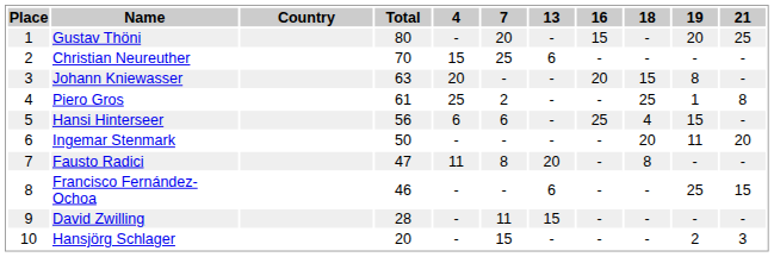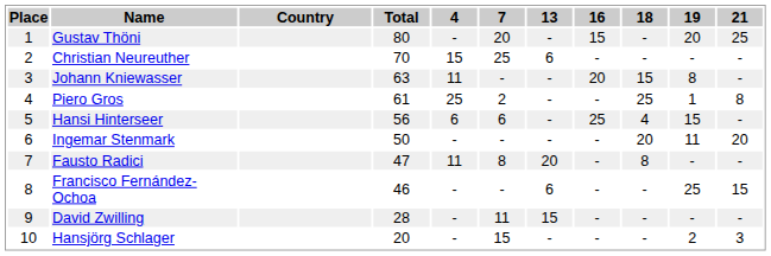Johann Kniewasser | 4: 20 -> 11
